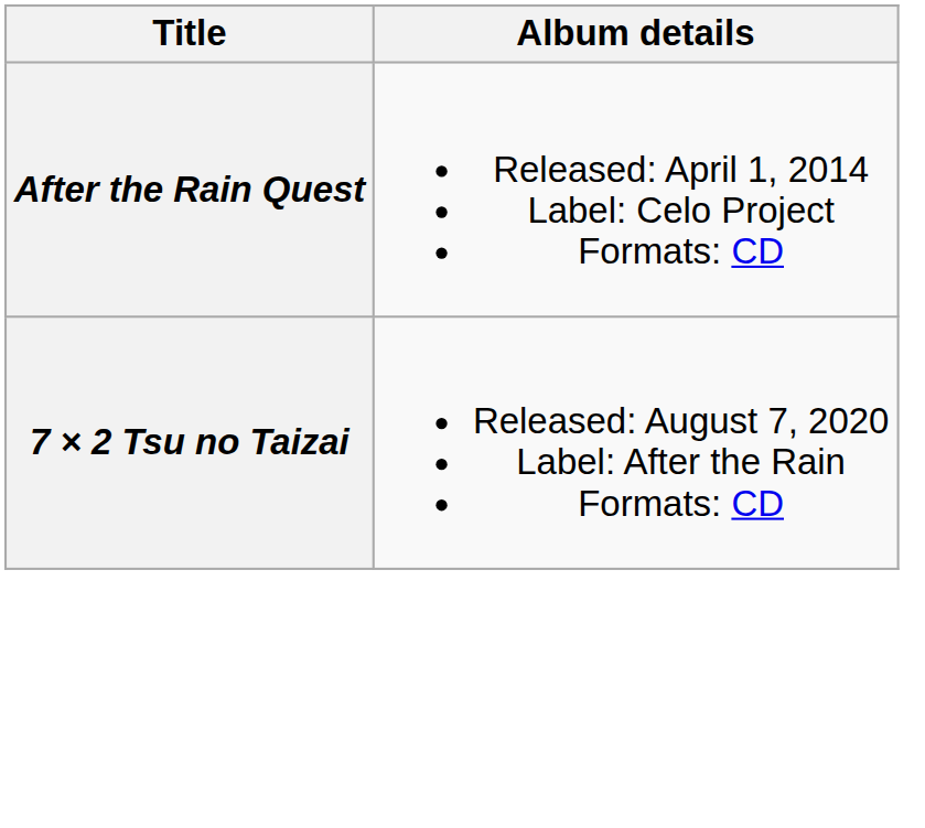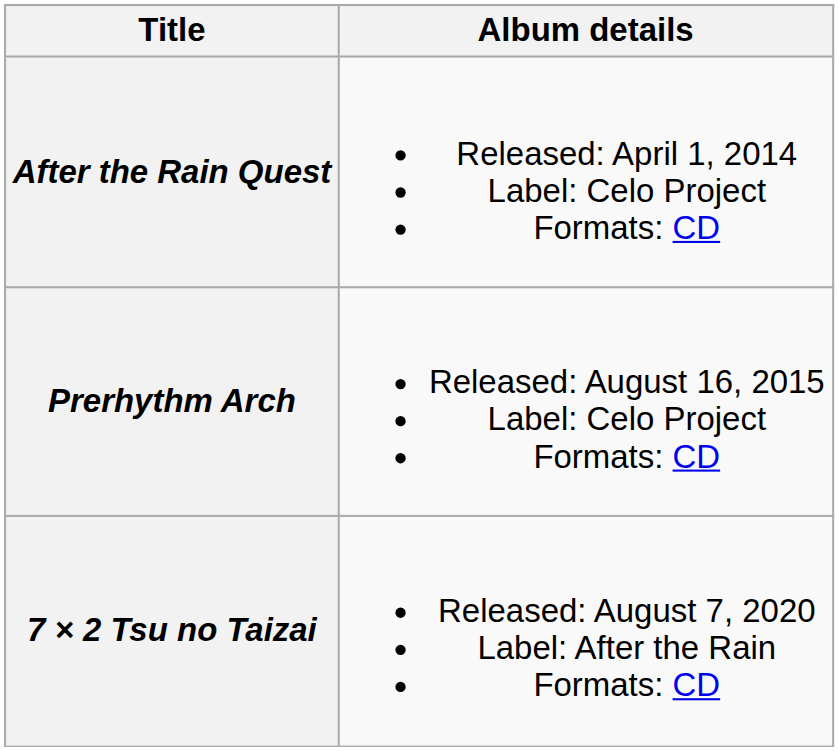+ row: Prerhythm Arch | Released: August 16, 2015 Label: Celo Project Formats: CD
